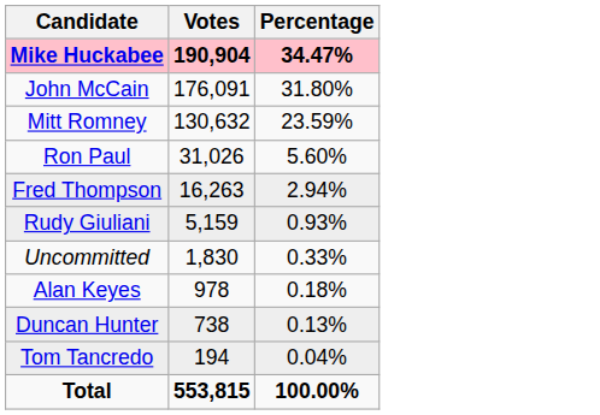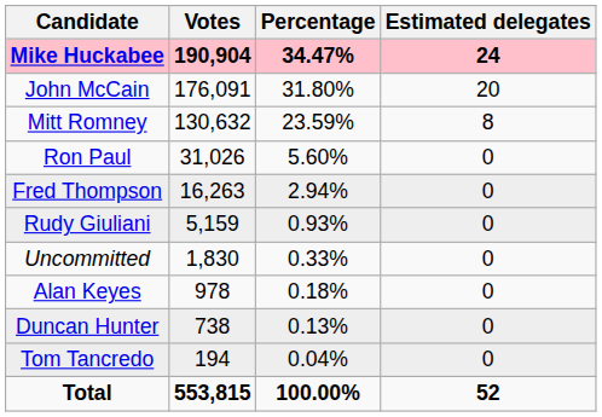+ column: Estimated delegates | 24 | 20 | 8 | 0 | 0 | 0 | 0 | 0 | 0 | 0 | 52
